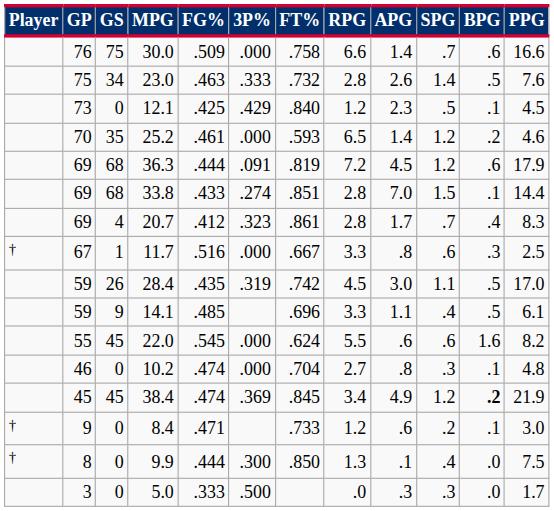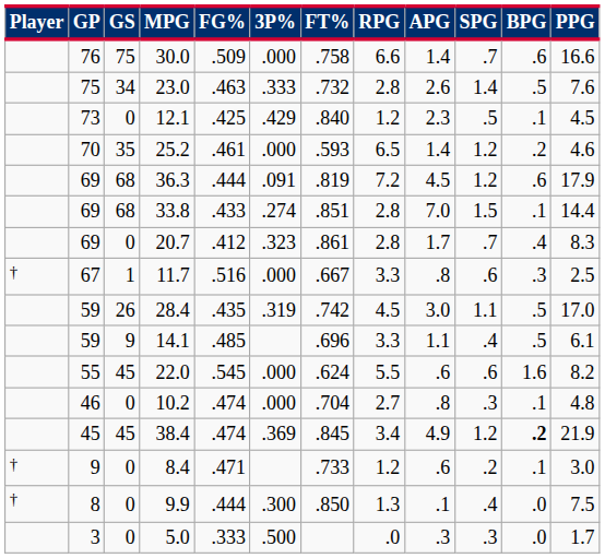20.7 | GS: 4 -> 0
